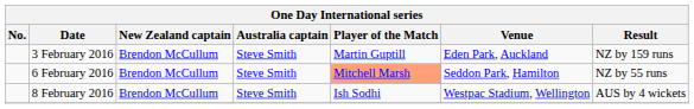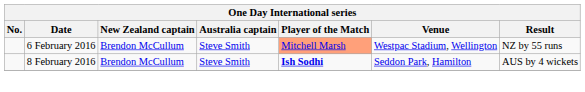- row: 3 February 2016 | Brendon McCullum | Steve Smith | Martin Guptill | Eden Park, Auckland | NZ by 159 runs
6 February 2016 | Venue: Seddon Park, Hamilton -> Westpac Stadium, Wellington
8 February 2016 | Player of the Match: normal -> bold
8 February 2016 | Venue: Westpac Stadium, Wellington -> Seddon Park, Hamilton
